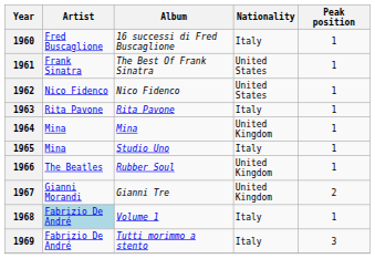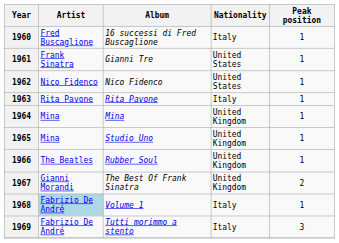1961 | Album: The Best Of Frank Sinatra -> Gianni Tre
1965 | Nationality: Italy -> United Kingdom
1967 | Album: Gianni Tre -> The Best Of Frank Sinatra
